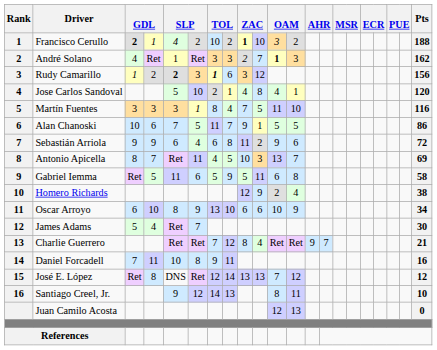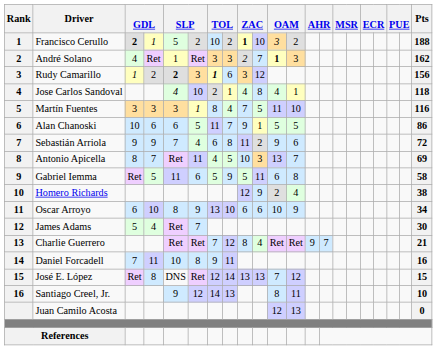Francisco Cerullo | column 5: 4 -> 5
Jose Carlos Sandoval | column 5: 5 -> 4
Jose Carlos Sandoval | Pts: 120 -> 118
Alan Chanoski | column 5: 7 -> 6
Sebastián Arriola | column 5: 6 -> 7
José E. López | Pts: 12 -> 15
